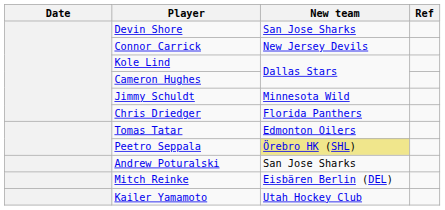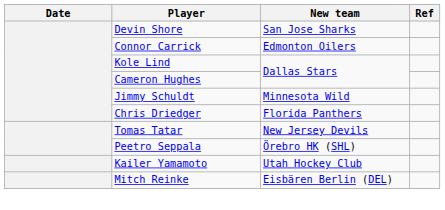Connor Carrick | New team: New Jersey Devils -> Edmonton Oilers
Tomas Tatar | New team: Edmonton Oilers -> New Jersey Devils
Peetro Seppala | New team: khaki background -> no background
- row: Andrew Poturalski | San Jose Sharks
rows swapped: Mitch Reinke <-> Kailer Yamamoto
